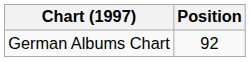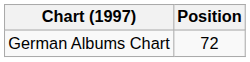German Albums Chart | Position: 92 -> 72
